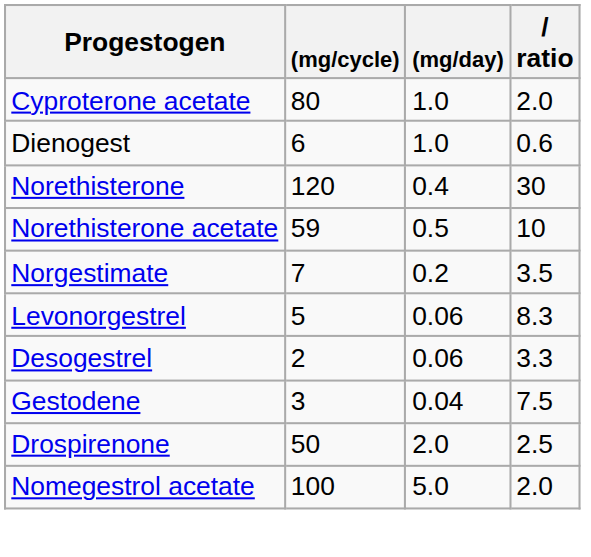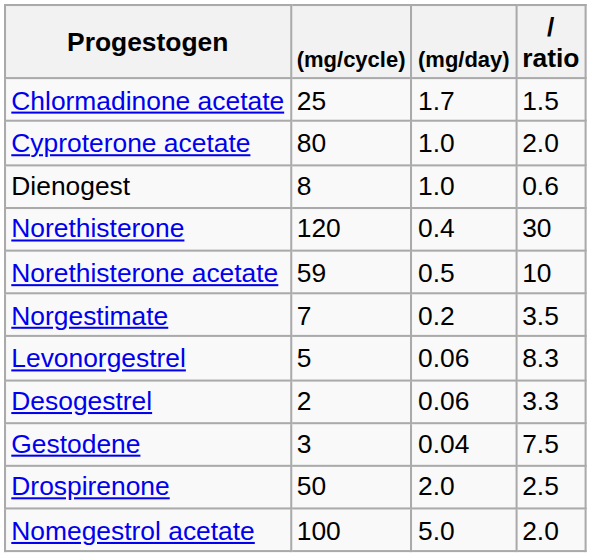+ row: Chlormadinone acetate | 25 | 1.7 | 1.5
Dienogest | (mg/cycle): 6 -> 8
